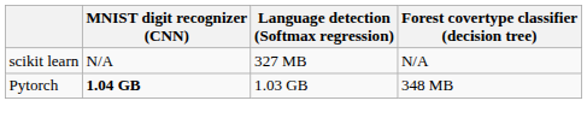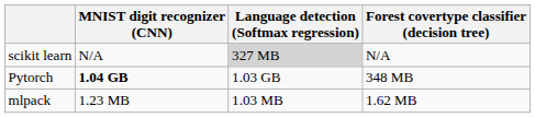scikit learn | Language detection (Softmax regression): no background -> lightgrey background
+ row: mlpack | 1.23 MB | 1.03 MB | 1.62 MB
